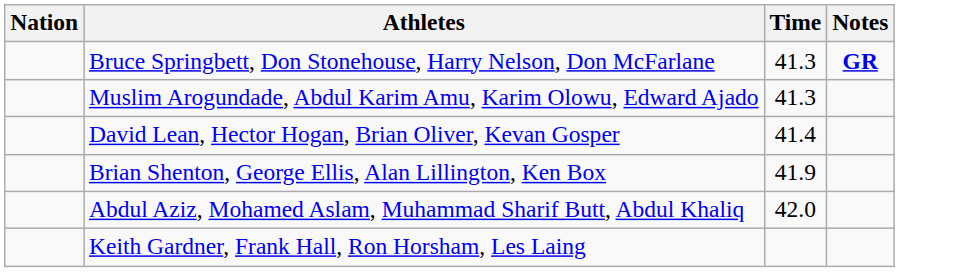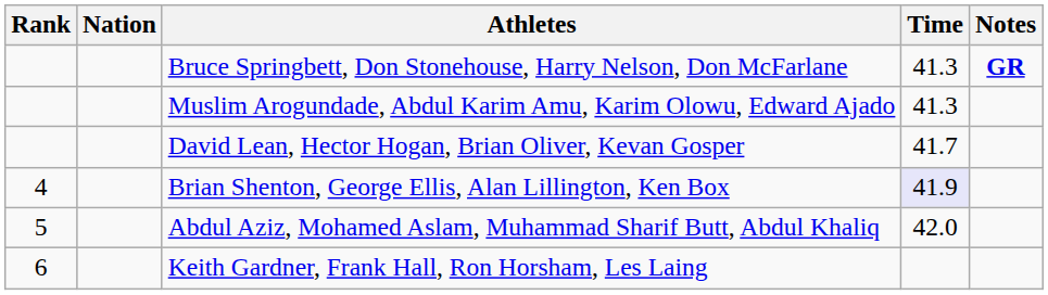+ column: Rank | 4 | 5 | 6
David Lean, Hector Hogan, Brian Oliver, Kevan Gosper | Time: 41.4 -> 41.7
Brian Shenton, George Ellis, Alan Lillington, Ken Box | Time: no background -> lavender background
